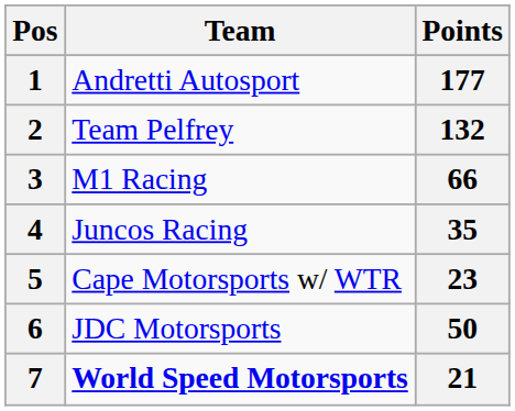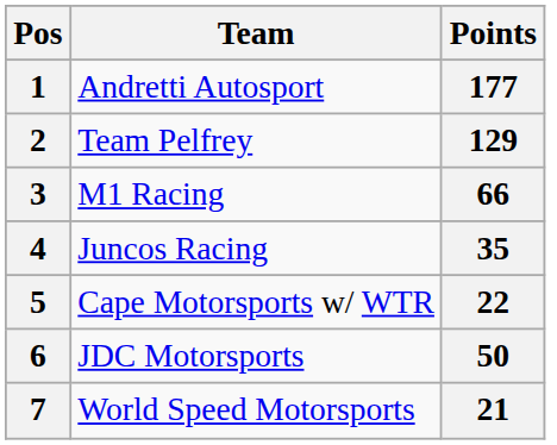2 | Points: 132 -> 129
5 | Points: 23 -> 22
7 | Team: bold -> normal
